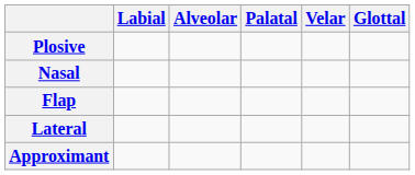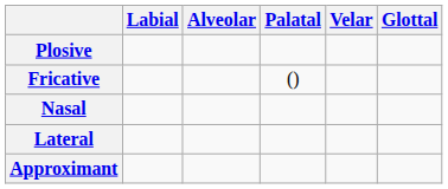+ row: Fricative | ()
- row: Flap
